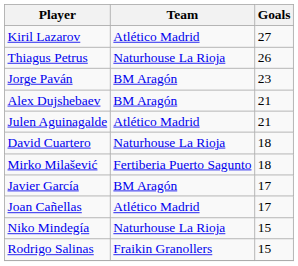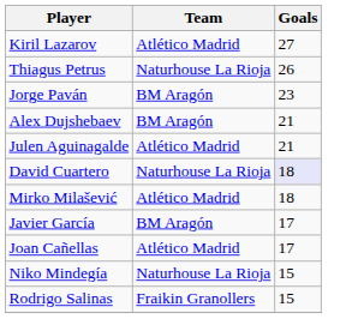David Cuartero | Goals: no background -> lavender background
Mirko Milašević | Team: Fertiberia Puerto Sagunto -> Atlético Madrid
